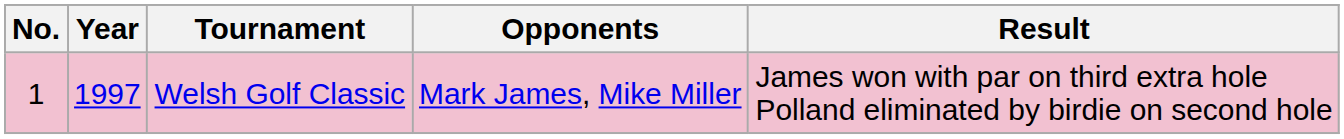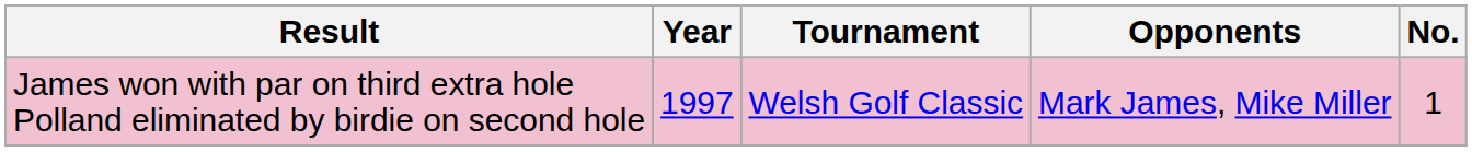columns swapped: No. <-> Result
